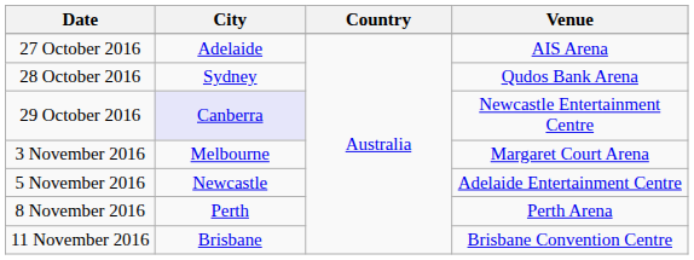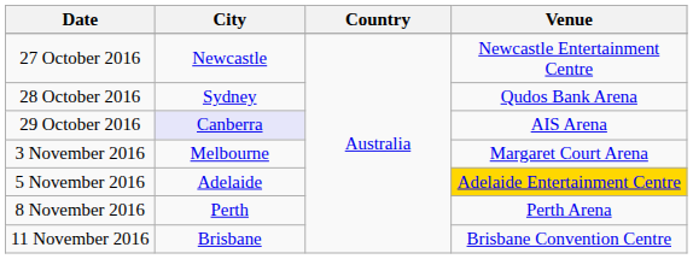27 October 2016 | City: Adelaide -> Newcastle
27 October 2016 | Venue: AIS Arena -> Newcastle Entertainment Centre
29 October 2016 | Venue: Newcastle Entertainment Centre -> AIS Arena
5 November 2016 | City: Newcastle -> Adelaide
5 November 2016 | Venue: no background -> gold background
